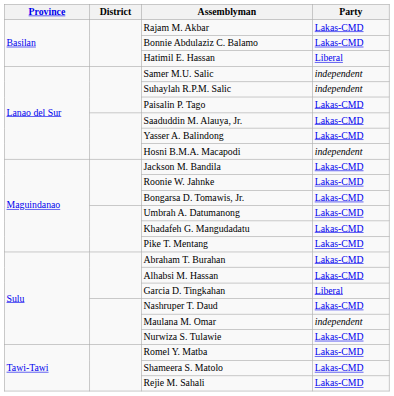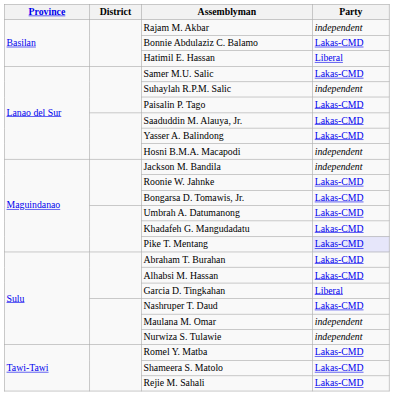Rajam M. Akbar | Party: Lakas-CMD -> independent
Samer M.U. Salic | Party: independent -> Lakas-CMD
Jackson M. Bandila | Party: Lakas-CMD -> independent
Pike T. Mentang | Party: no background -> lavender background
Nurwiza S. Tulawie | Party: Lakas-CMD -> independent
